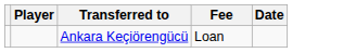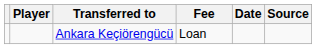+ column: Source
